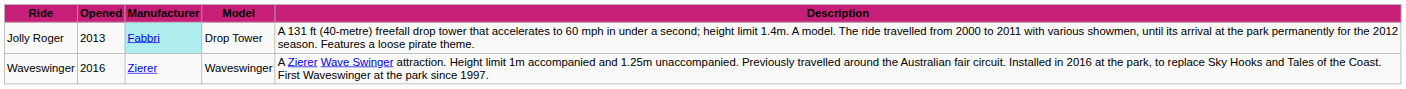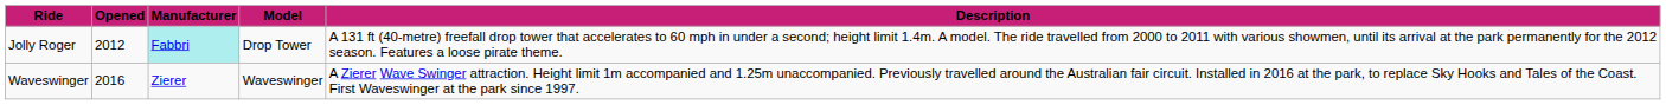Jolly Roger | Opened: 2013 -> 2012
